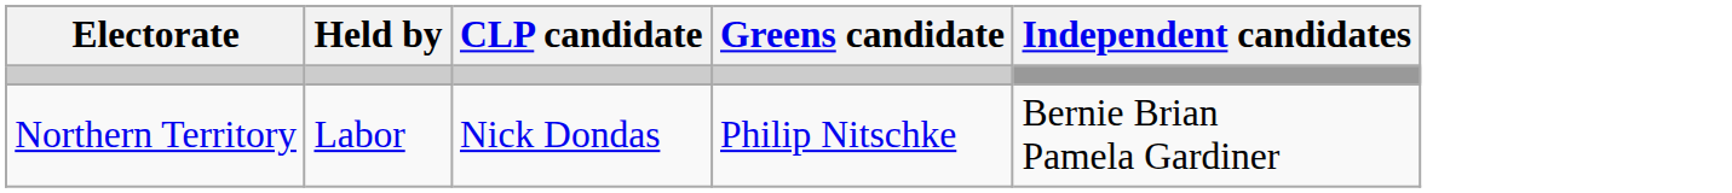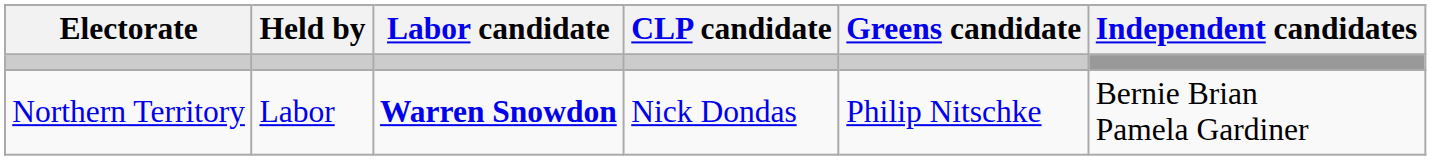+ column: Labor candidate | Warren Snowdon
